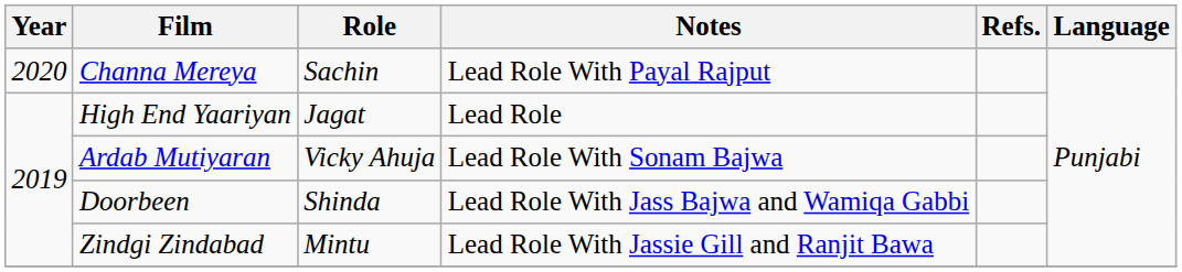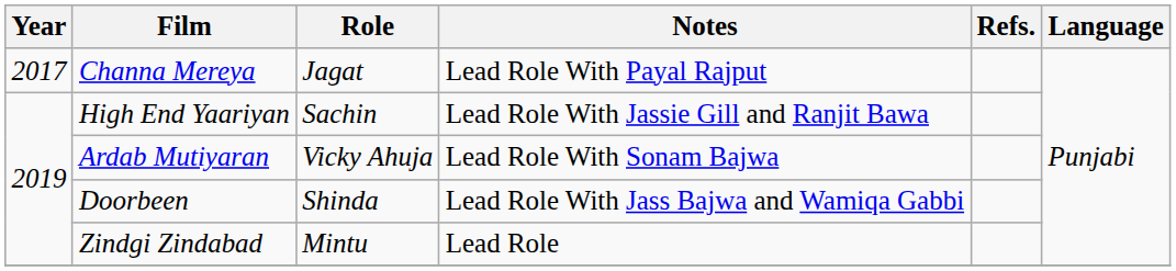Channa Mereya | Year: 2020 -> 2017
Channa Mereya | Role: Sachin -> Jagat
High End Yaariyan | Role: Jagat -> Sachin
High End Yaariyan | Notes: Lead Role -> Lead Role With Jassie Gill and Ranjit Bawa
Zindgi Zindabad | Notes: Lead Role With Jassie Gill and Ranjit Bawa -> Lead Role
